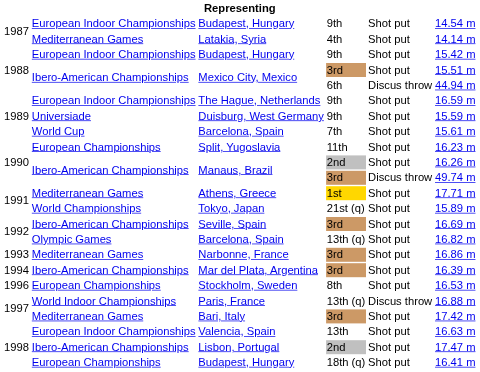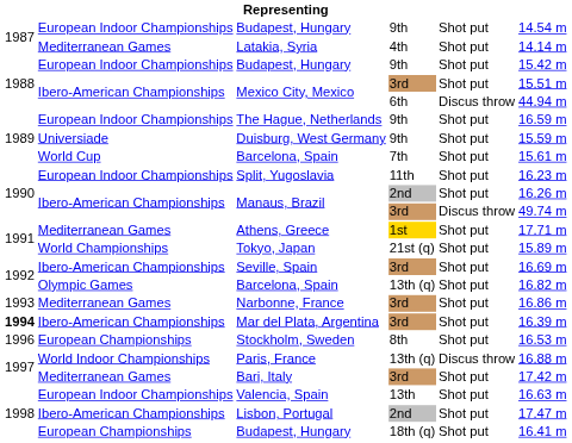Split, Yugoslavia | column 2: European Championships -> European Indoor Championships
Mar del Plata, Argentina | column 1: normal -> bold
